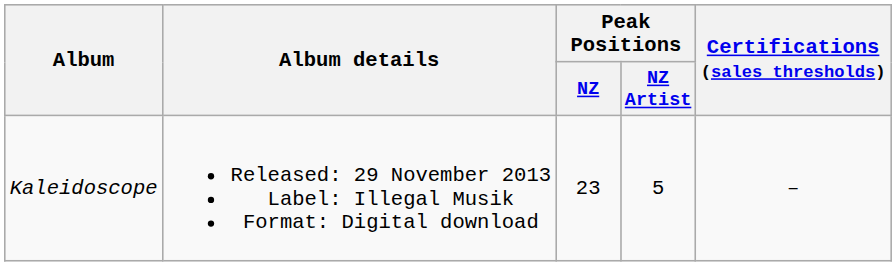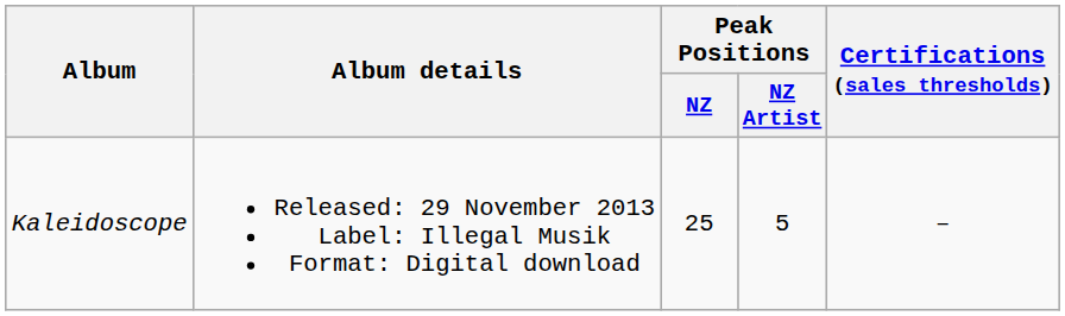Kaleidoscope | Peak Positions / NZ: 23 -> 25
